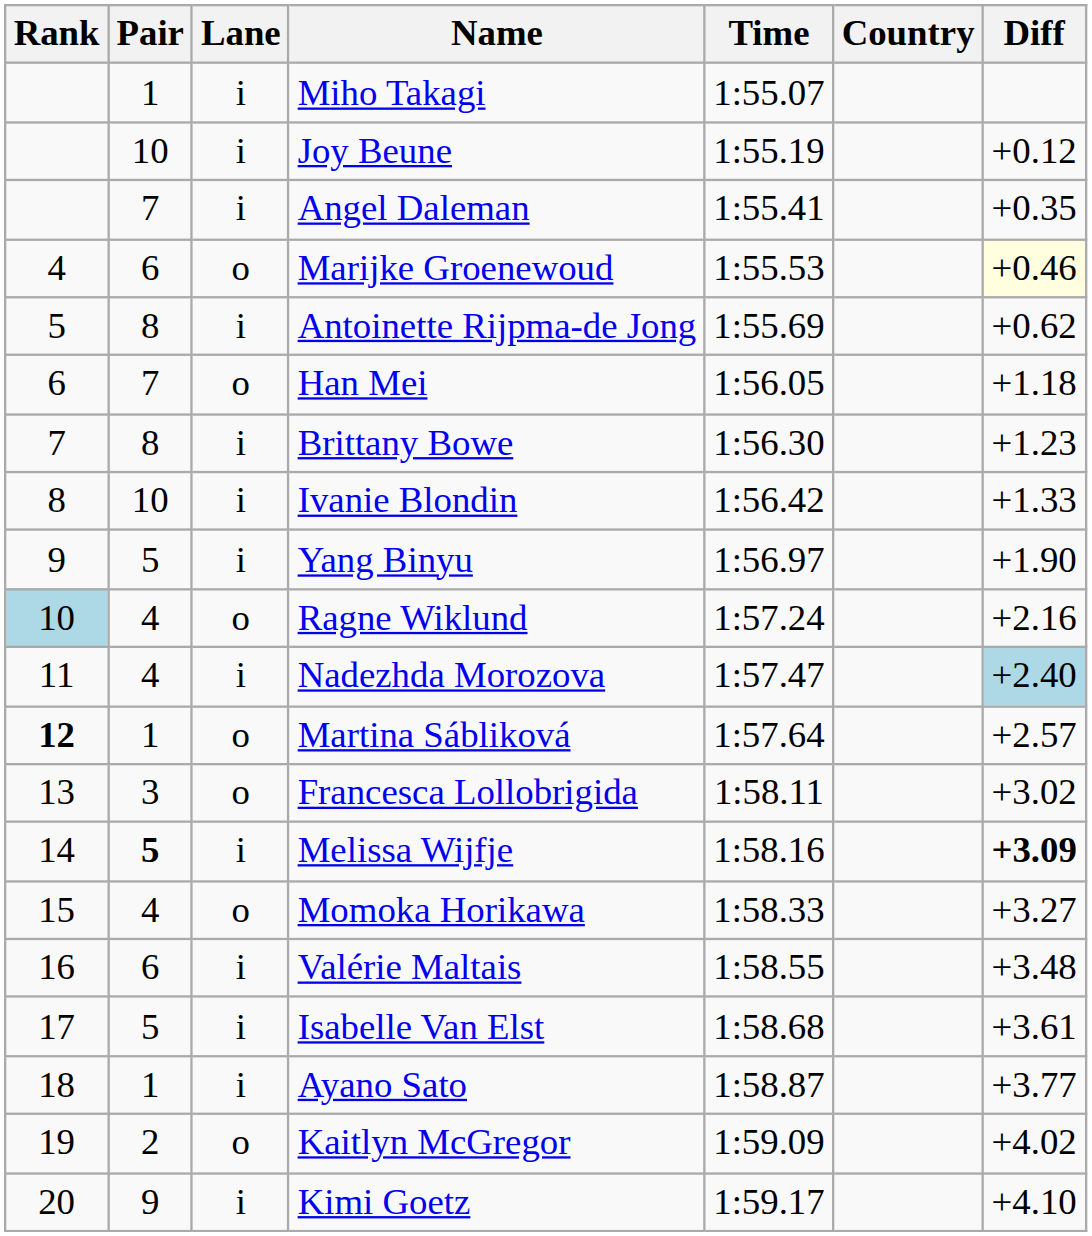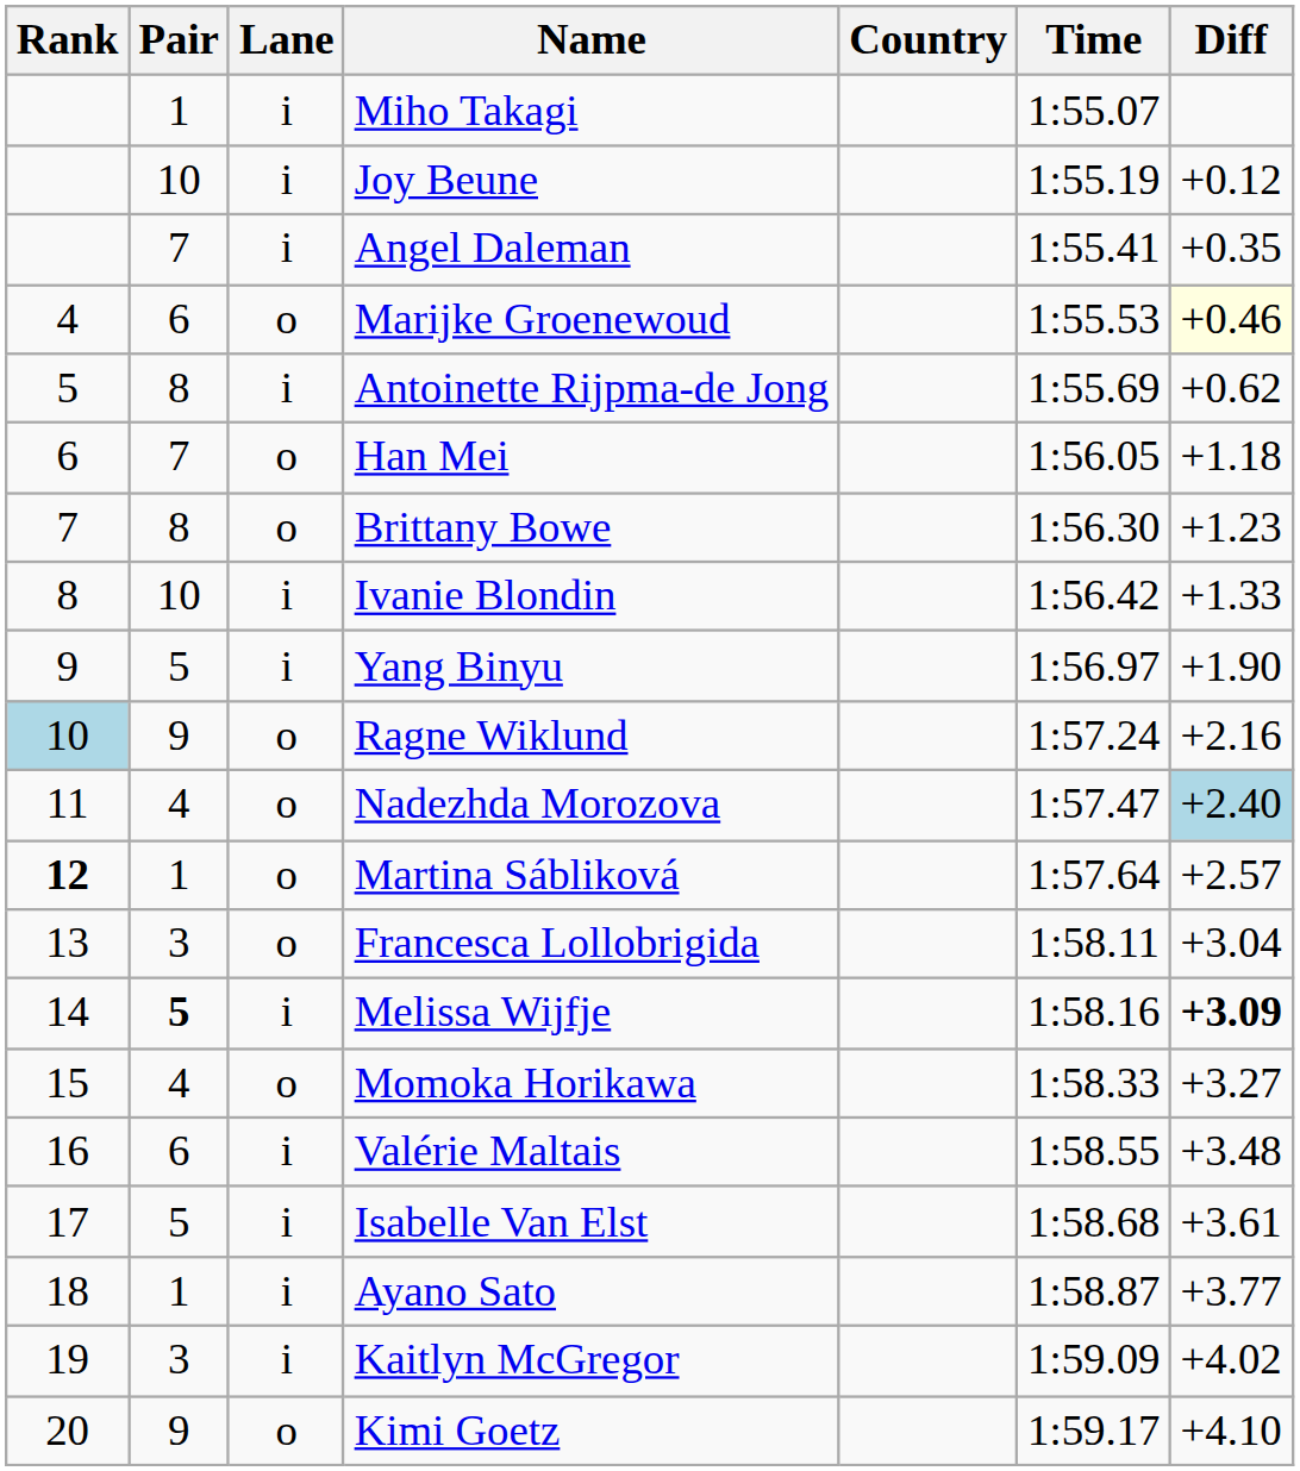columns swapped: Country <-> Time
Brittany Bowe | Lane: i -> o
Ragne Wiklund | Pair: 4 -> 9
Nadezhda Morozova | Lane: i -> o
Francesca Lollobrigida | Diff: +3.02 -> +3.04
Kaitlyn McGregor | Pair: 2 -> 3
Kaitlyn McGregor | Lane: o -> i
Kimi Goetz | Lane: i -> o
